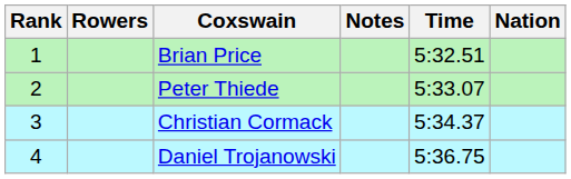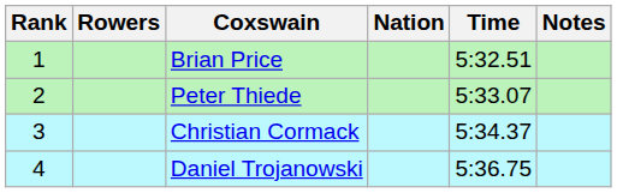columns swapped: Nation <-> Notes
